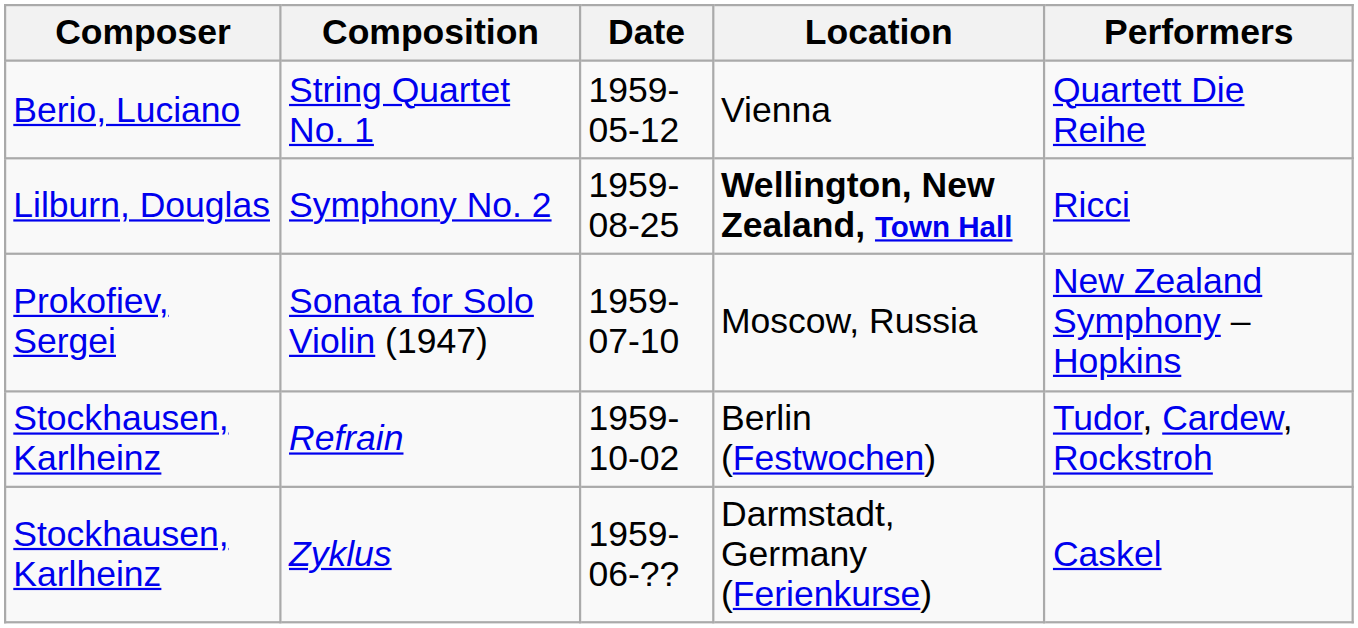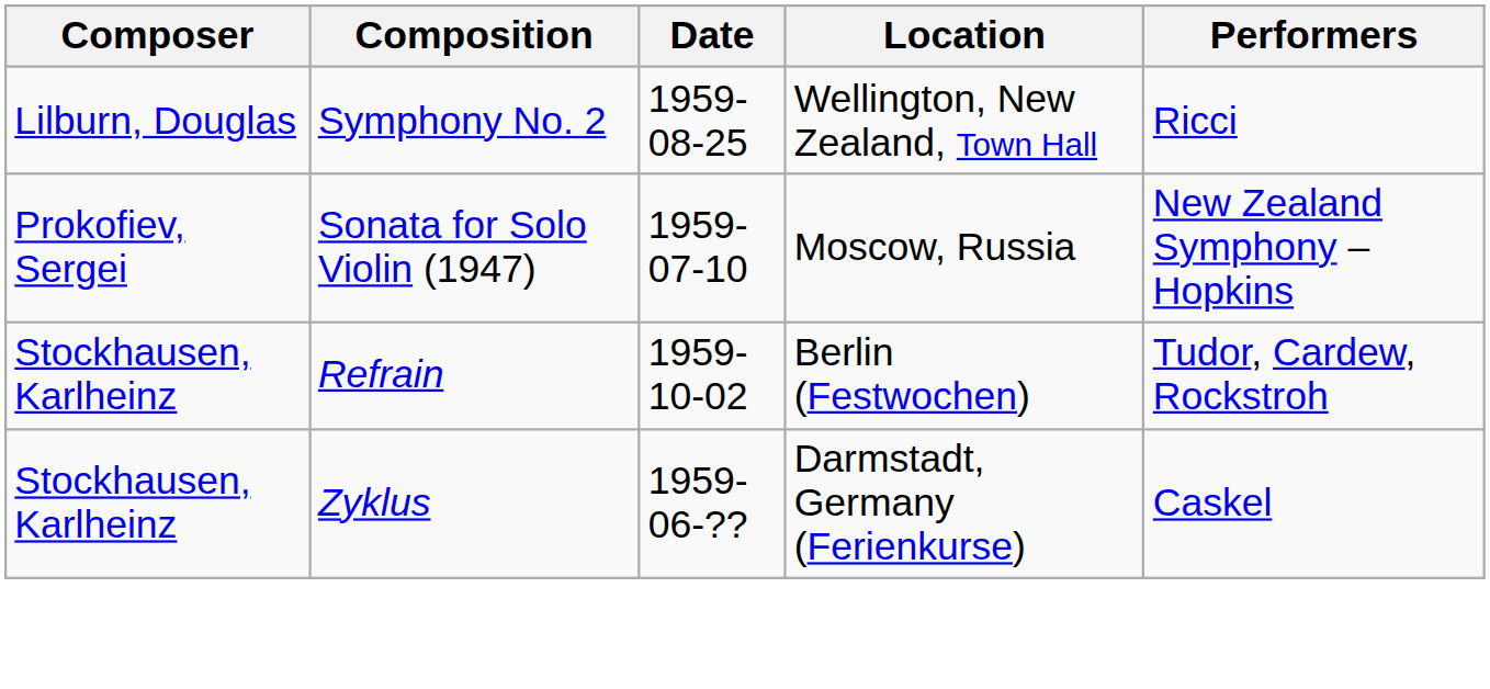- row: Berio, Luciano | String Quartet No. 1 | 1959-05-12 | Vienna | Quartett Die Reihe
Symphony No. 2 | Location: bold -> normal
